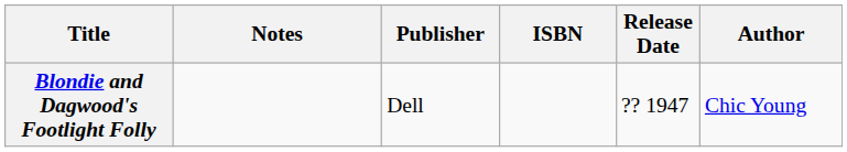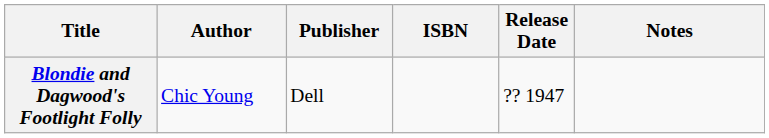columns swapped: Author <-> Notes
